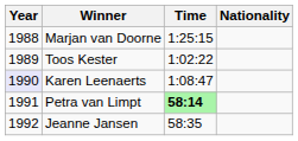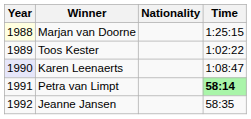columns swapped: Nationality <-> Time
Marjan van Doorne | Year: no background -> lightyellow background
